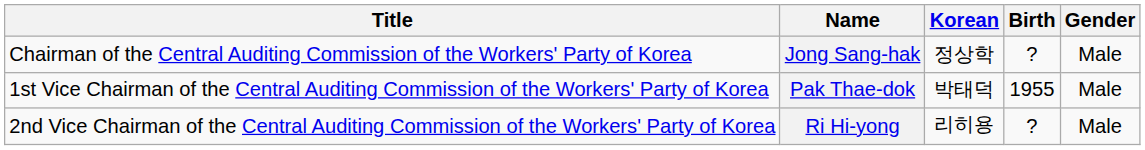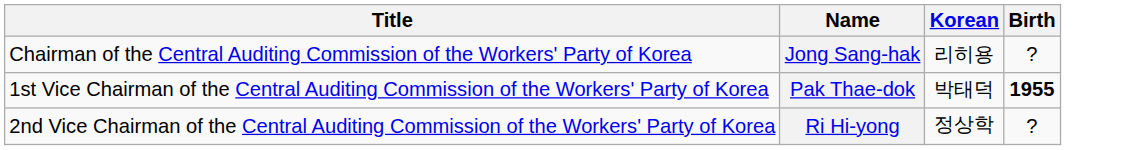- column: Gender | Male | Male | Male
Jong Sang-hak | Korean: 정상학 -> 리히용
Pak Thae-dok | Birth: normal -> bold
Ri Hi-yong | Korean: 리히용 -> 정상학
